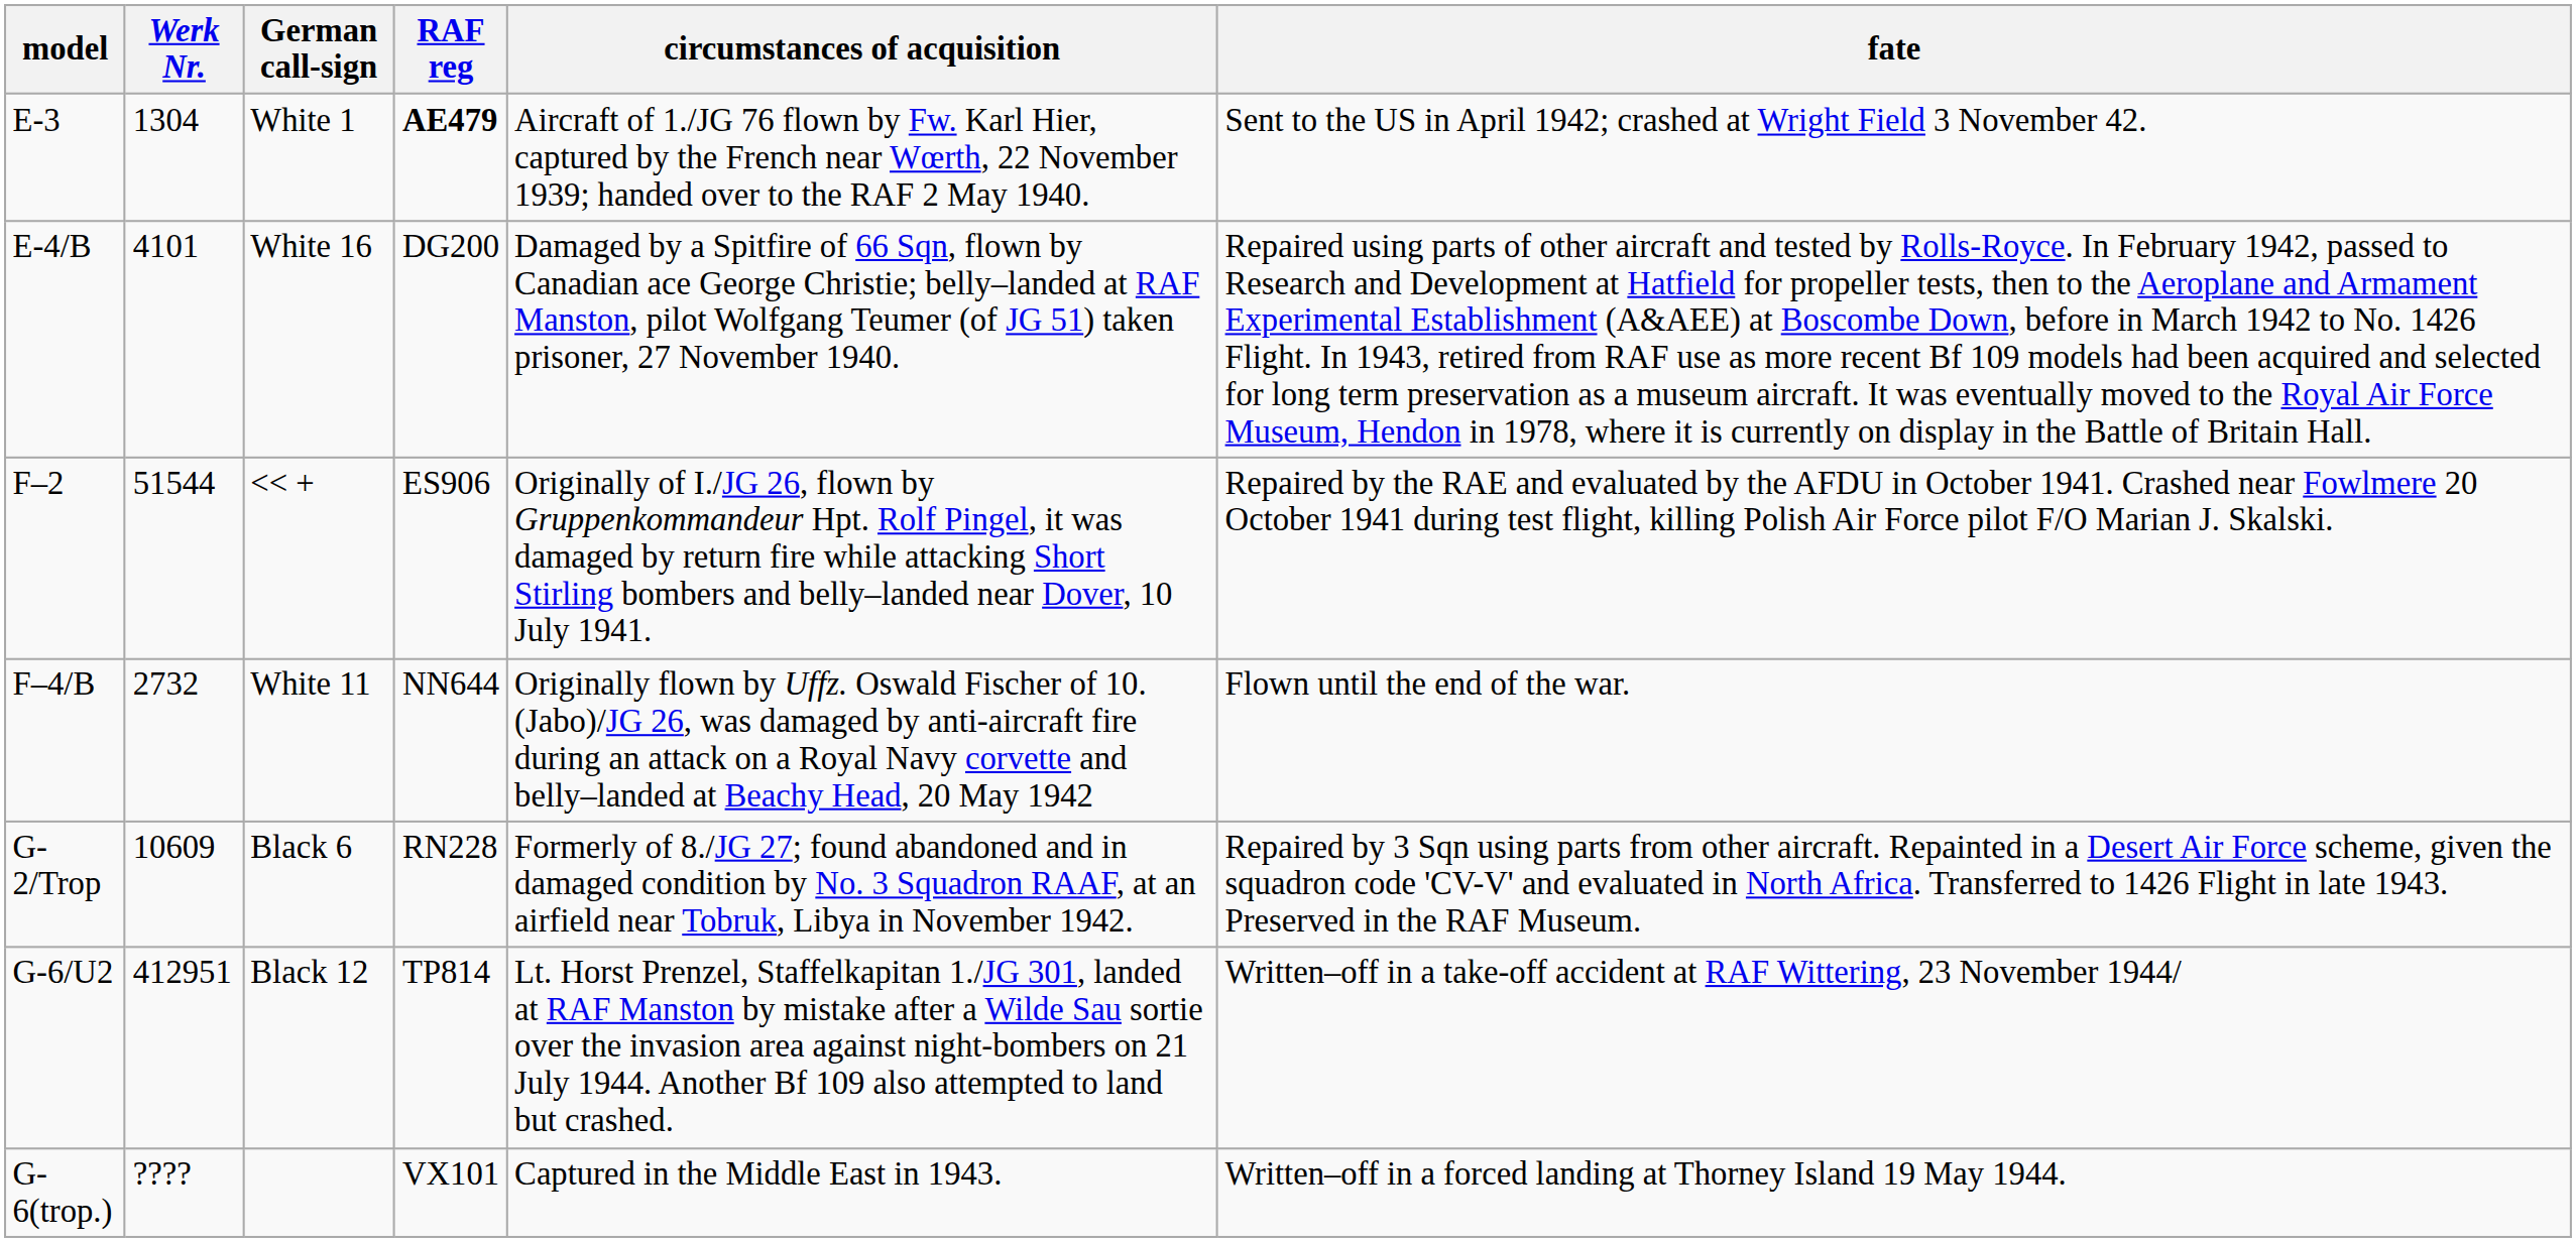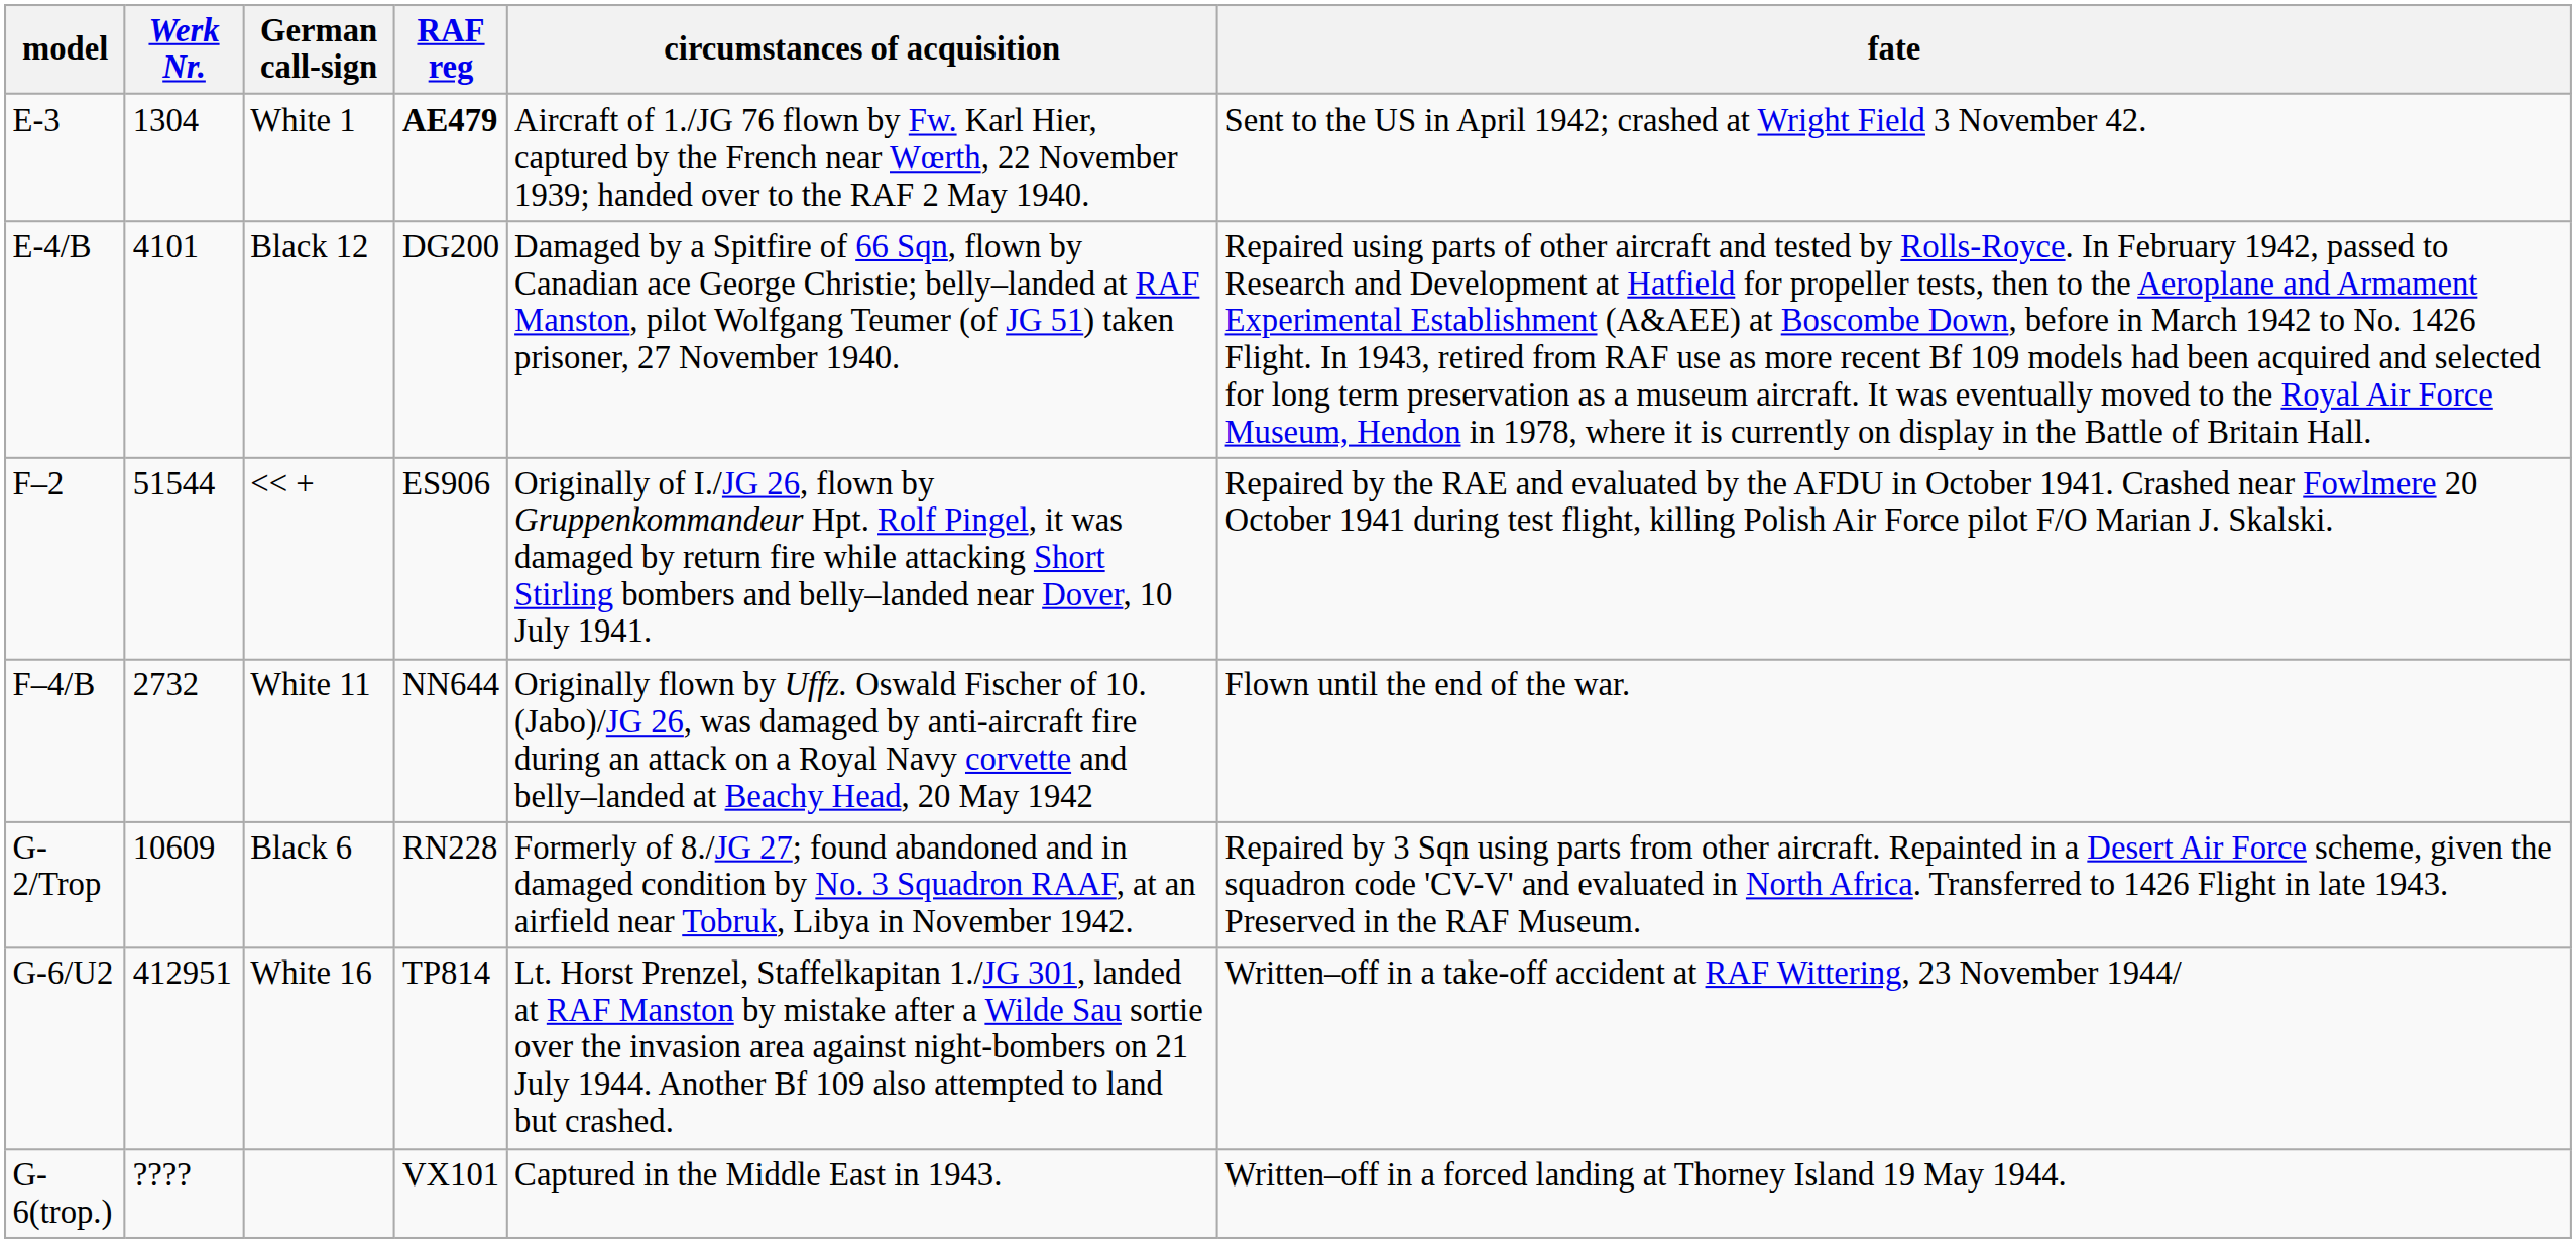E-4/B | German call-sign: White 16 -> Black 12
G-6/U2 | German call-sign: Black 12 -> White 16
